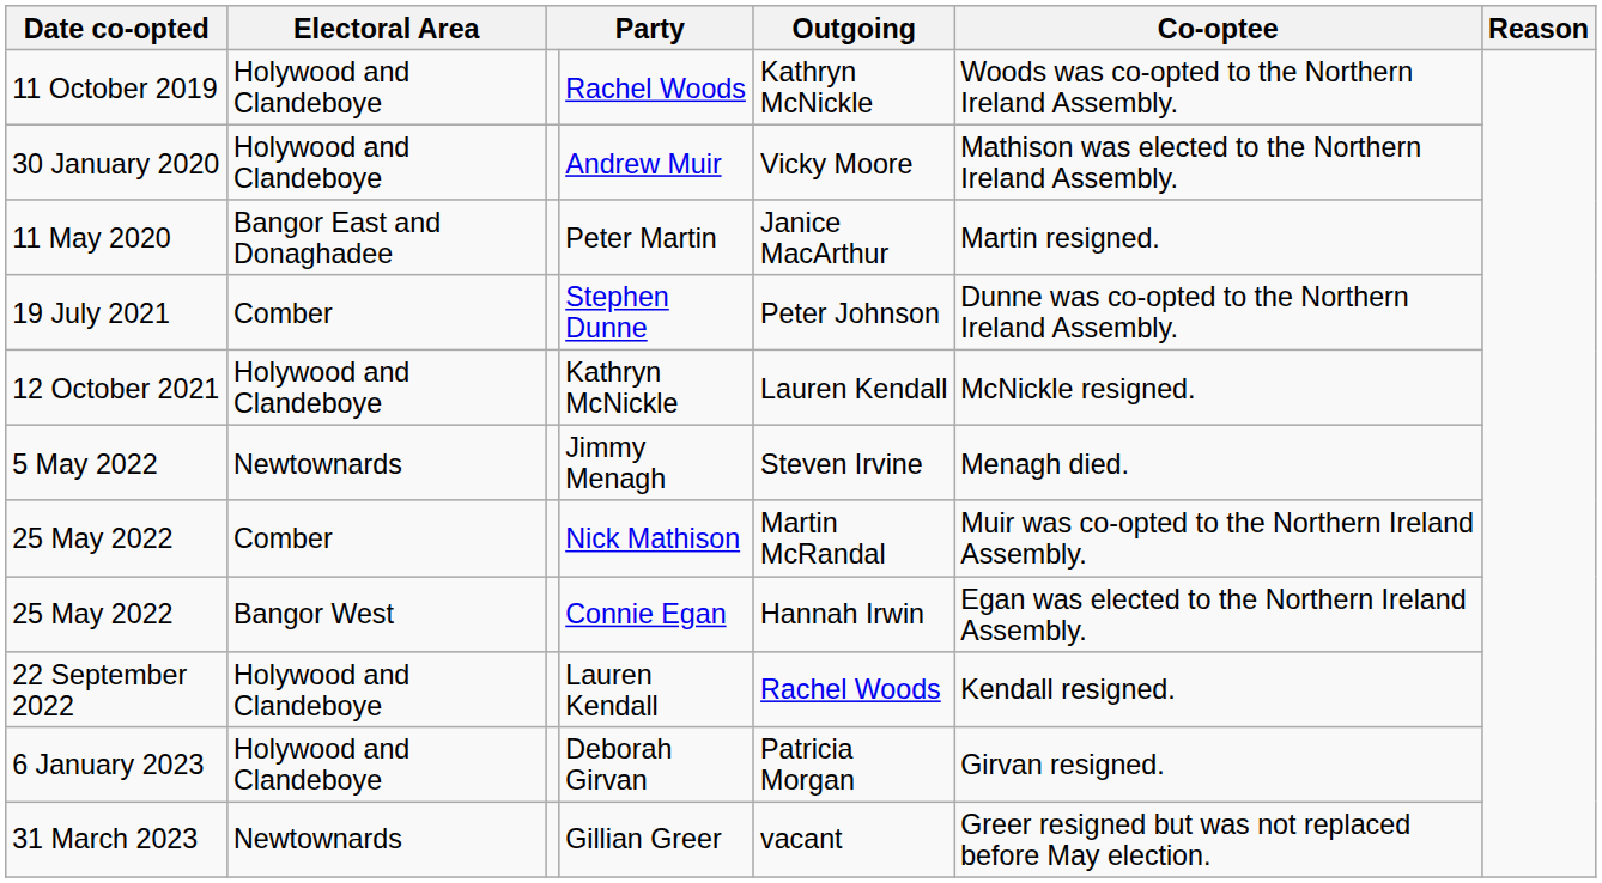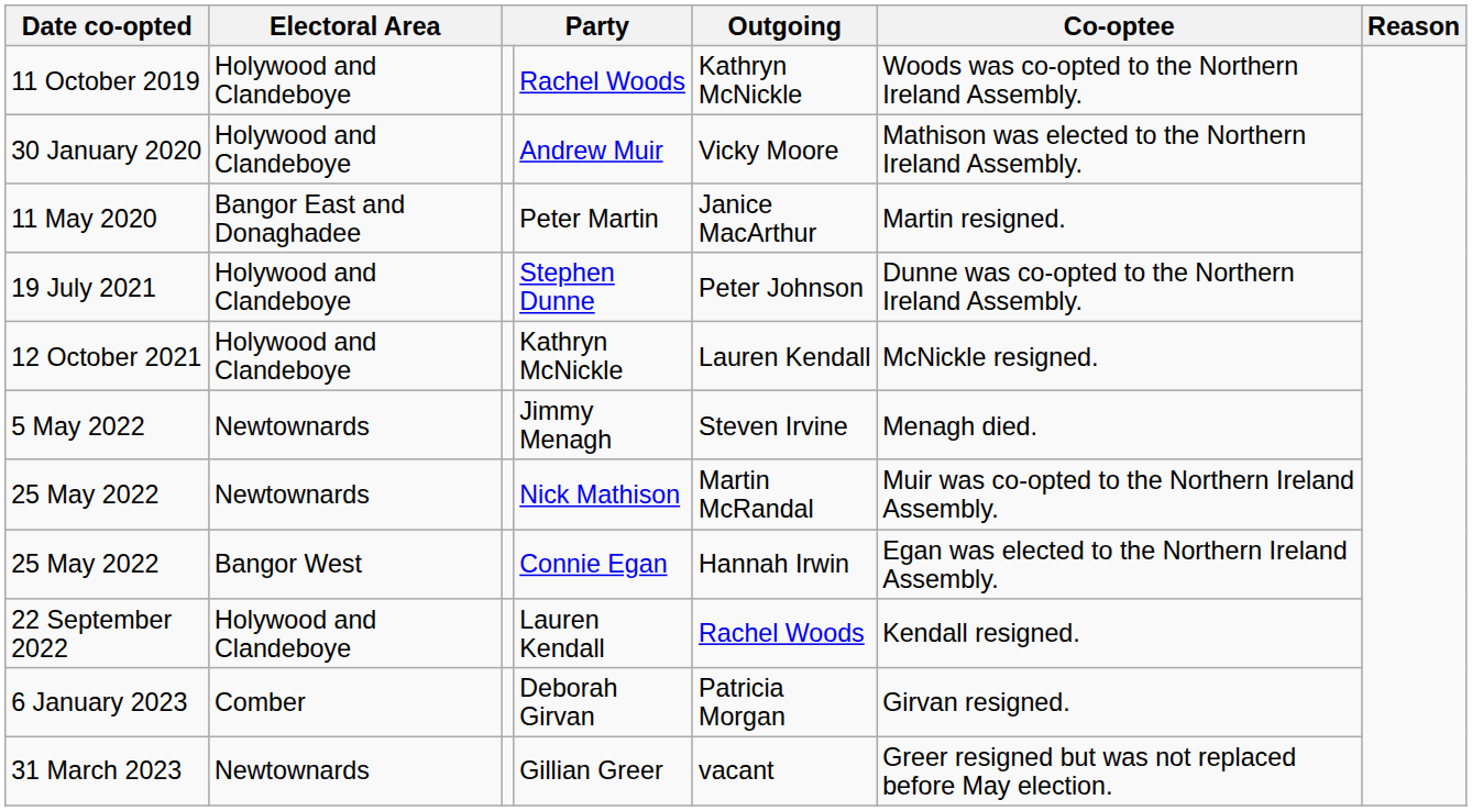Stephen Dunne | Electoral Area: Comber -> Holywood and Clandeboye
Nick Mathison | Electoral Area: Comber -> Newtownards
Deborah Girvan | Electoral Area: Holywood and Clandeboye -> Comber
